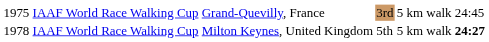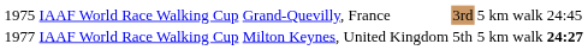IAAF World Race Walking Cup / Milton Keynes, United Kingdom | column 1: 1978 -> 1977
